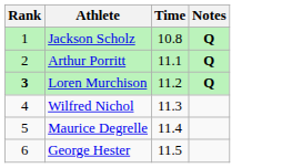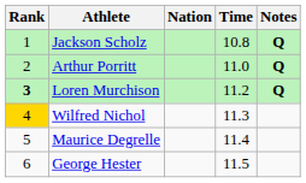+ column: Nation
Arthur Porritt | Time: 11.1 -> 11.0
Wilfred Nichol | Rank: no background -> gold background
